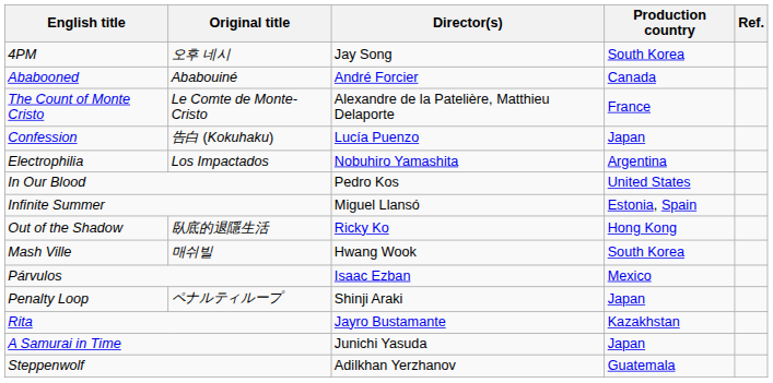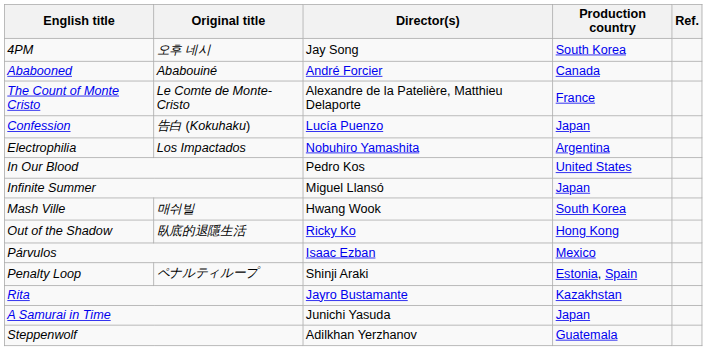Infinite Summer | Production country: Estonia, Spain -> Japan
rows swapped: Mash Ville <-> Out of the Shadow
Penalty Loop | Production country: Japan -> Estonia, Spain
